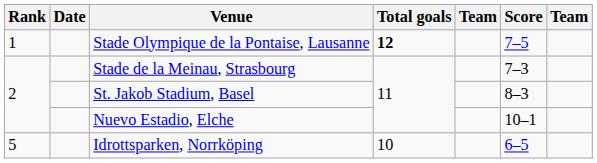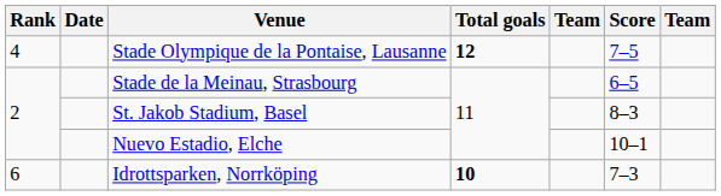Stade Olympique de la Pontaise, Lausanne | Rank: 1 -> 4
Stade de la Meinau, Strasbourg | Score: 7–3 -> 6–5
Idrottsparken, Norrköping | Rank: 5 -> 6
Idrottsparken, Norrköping | Total goals: normal -> bold
Idrottsparken, Norrköping | Score: 6–5 -> 7–3
